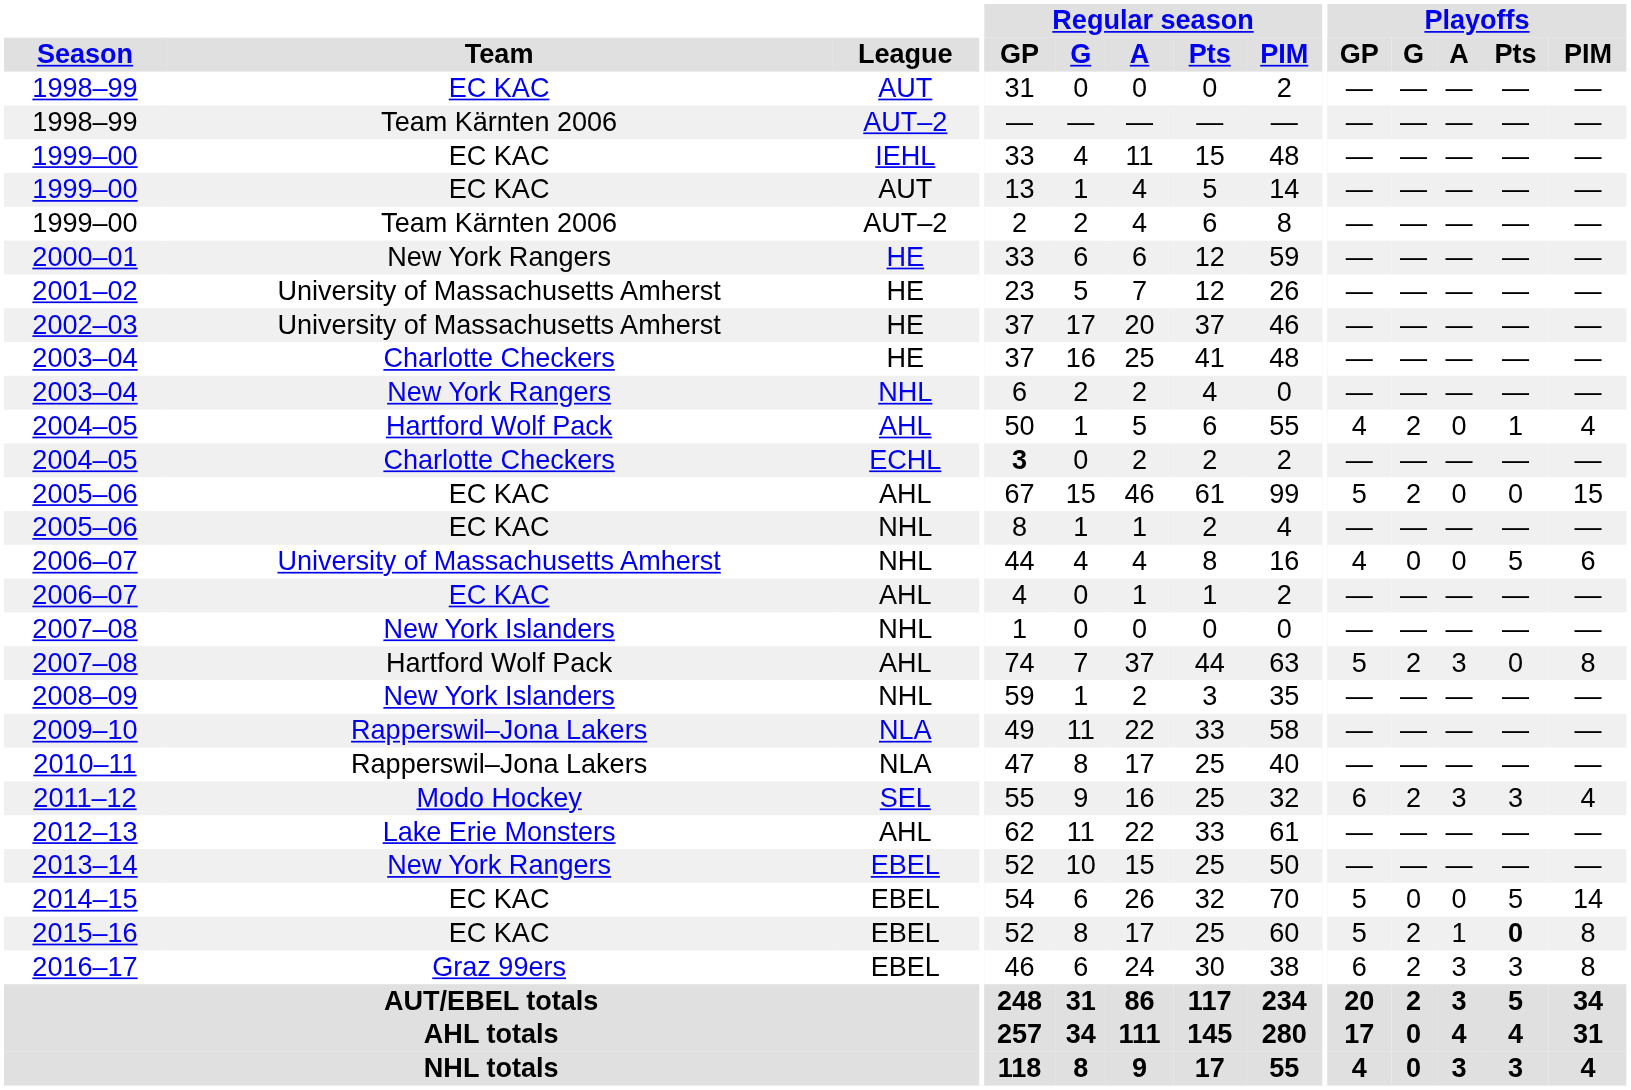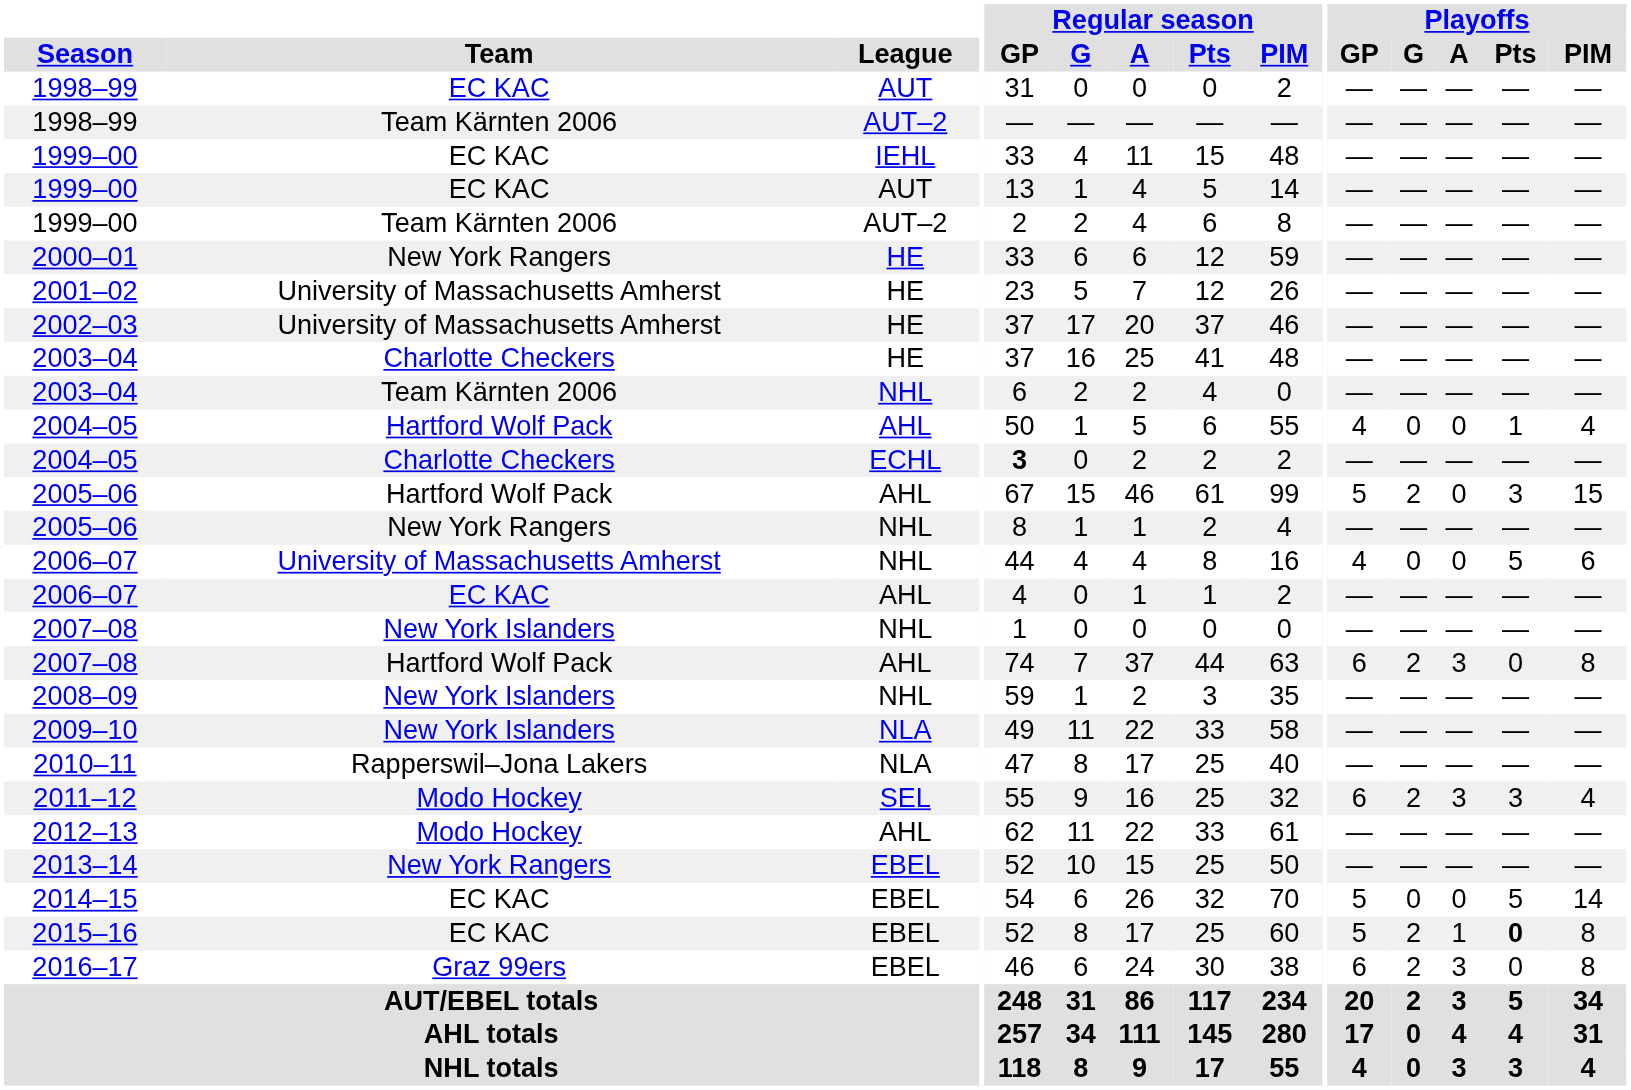2003–04 / NHL | Team: New York Rangers -> Team Kärnten 2006
2004–05 / AHL | Playoffs / G: 2 -> 0
2005–06 / AHL | Team: EC KAC -> Hartford Wolf Pack
2005–06 / AHL | Playoffs / Pts: 0 -> 3
2005–06 / NHL | Team: EC KAC -> New York Rangers
2007–08 / AHL | Playoffs / GP: 5 -> 6
2009–10 | Team: Rapperswil–Jona Lakers -> New York Islanders
2012–13 | Team: Lake Erie Monsters -> Modo Hockey
2016–17 | Playoffs / Pts: 3 -> 0
